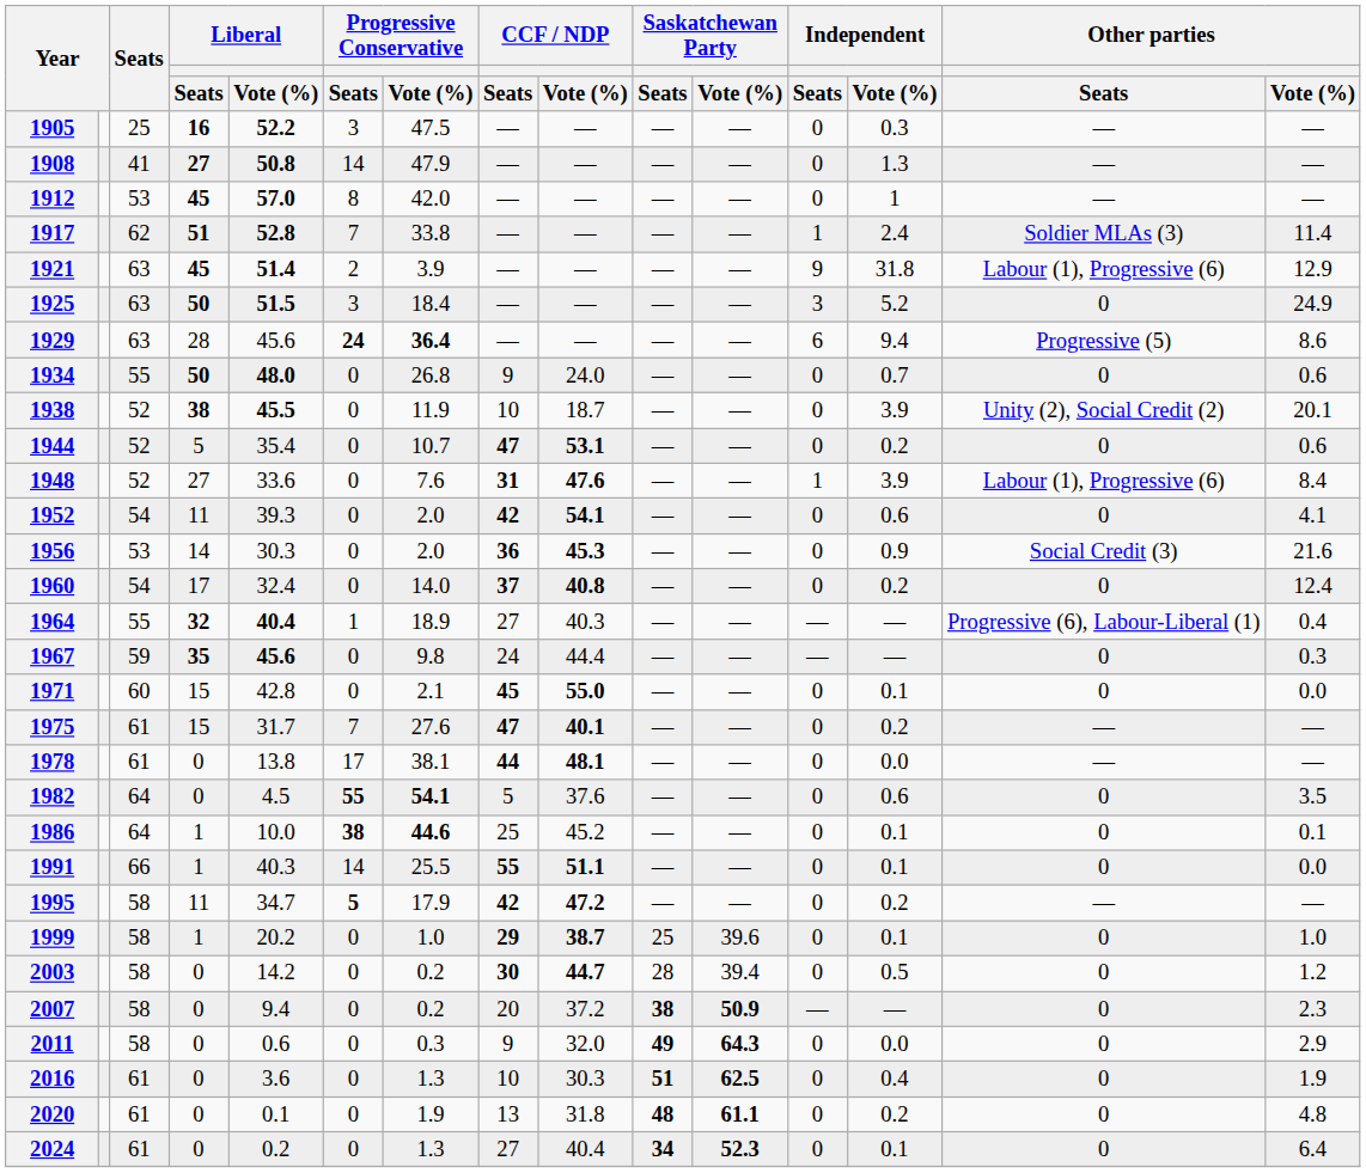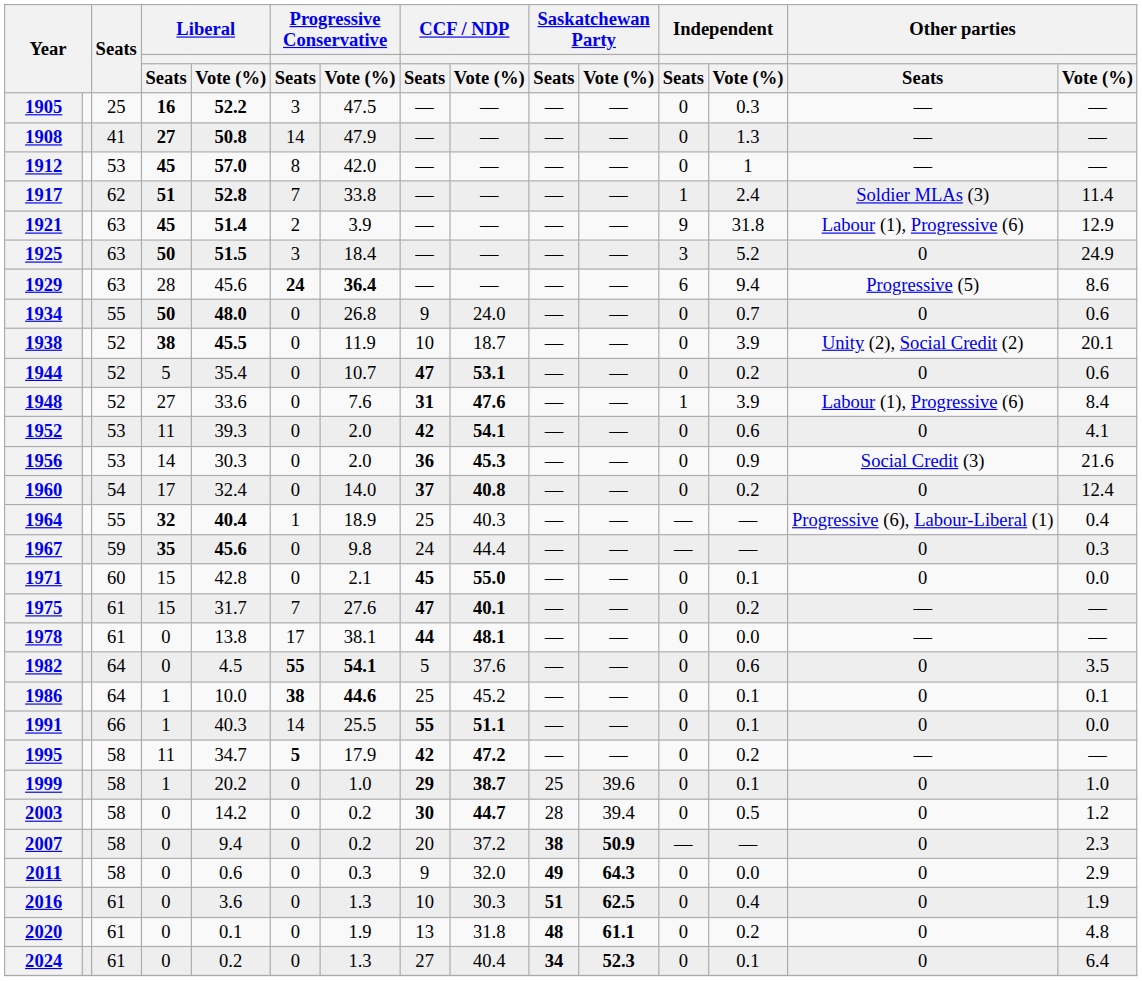1952 | Seats: 54 -> 53
1964 | CCF / NDP / Seats: 27 -> 25
